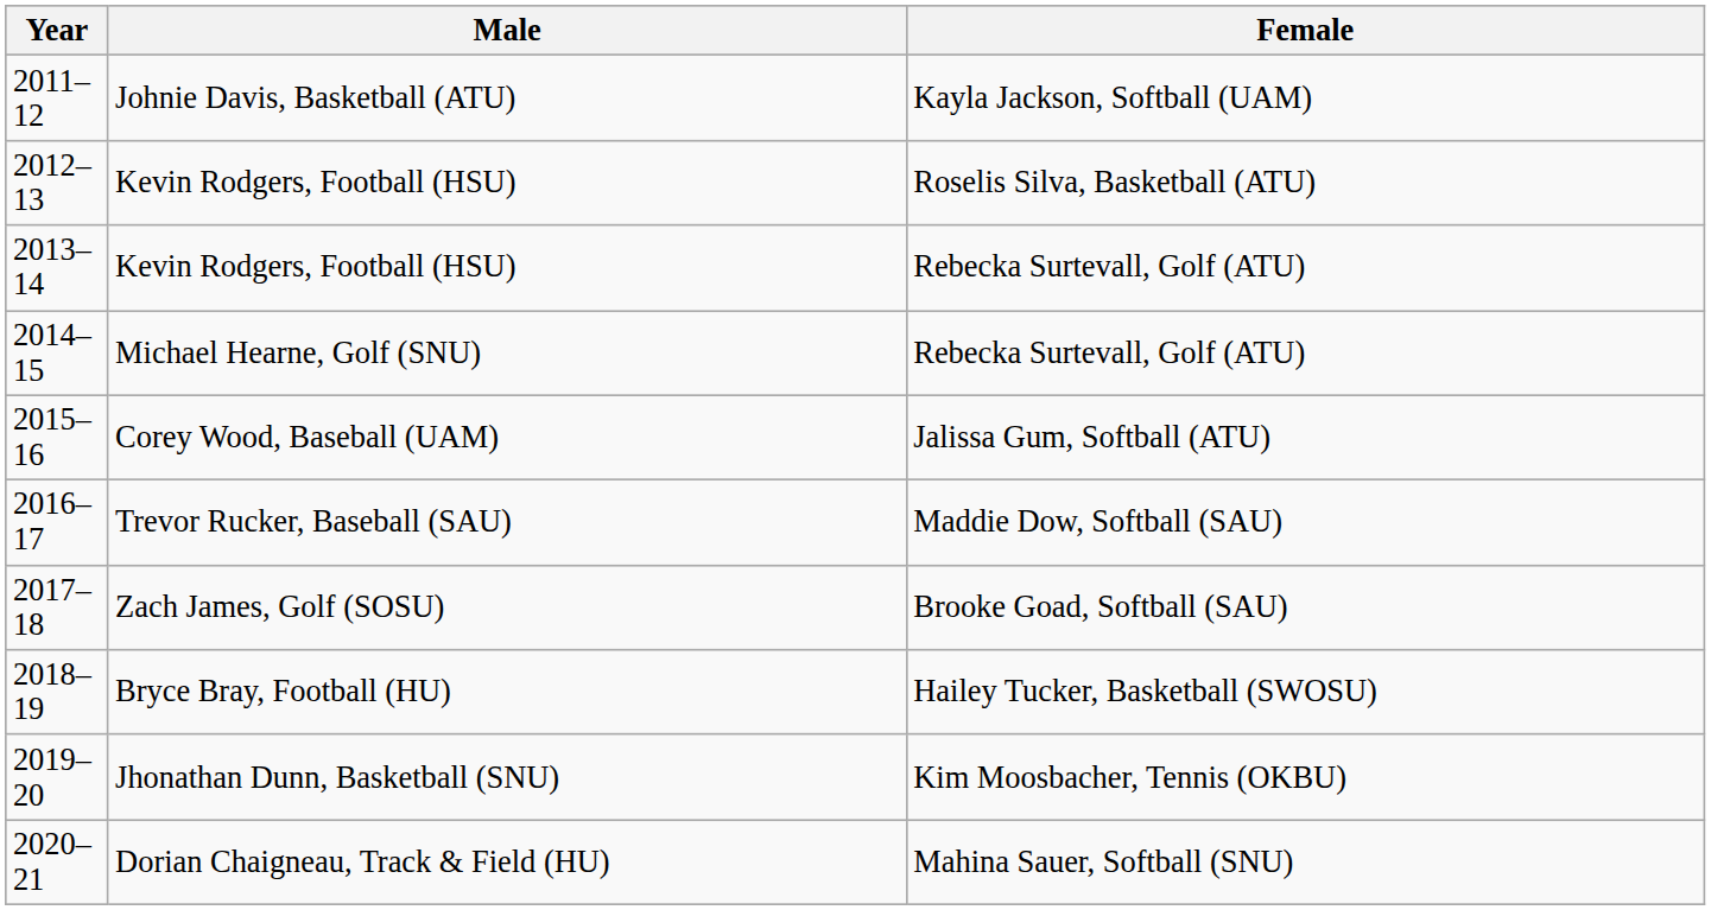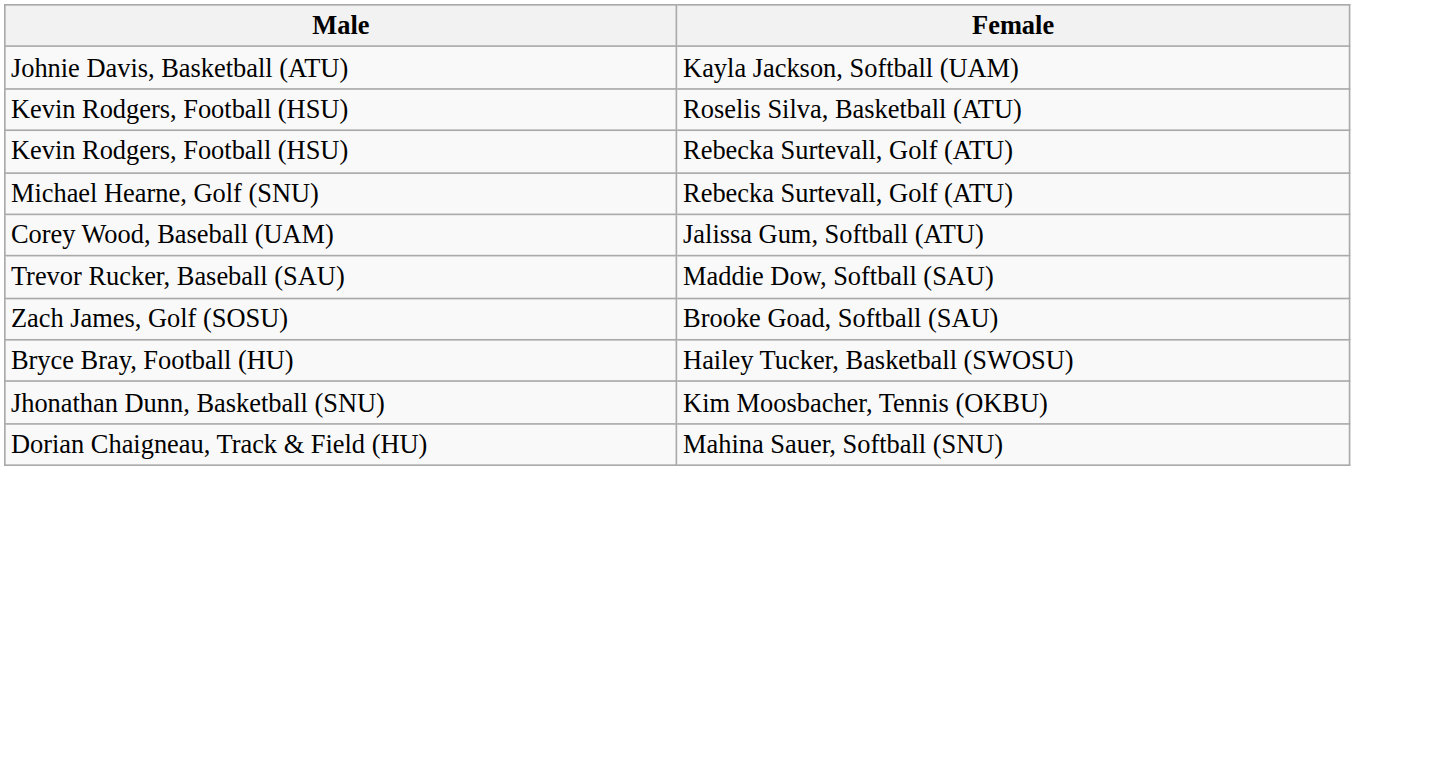- column: Year | 2011–12 | 2012–13 | 2013–14 | 2014–15 | 2015–16 | 2016–17 | 2017–18 | 2018–19 | 2019–20 | 2020–21
